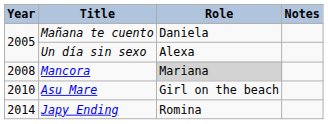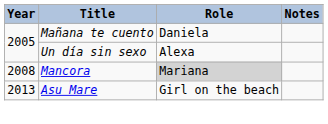Asu Mare | Year: 2010 -> 2013
- row: 2014 | Japy Ending | Romina
